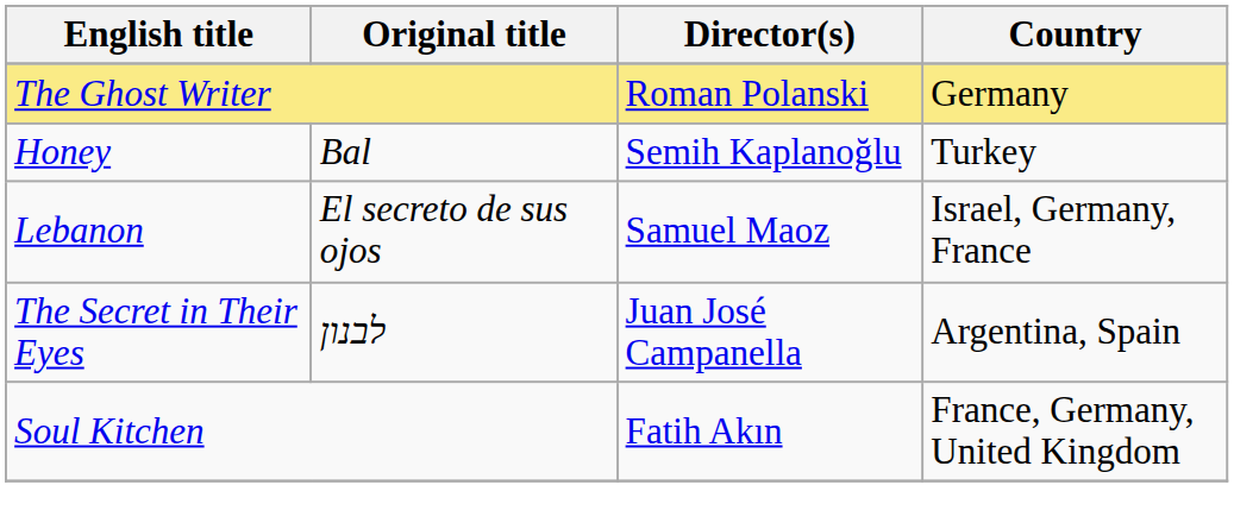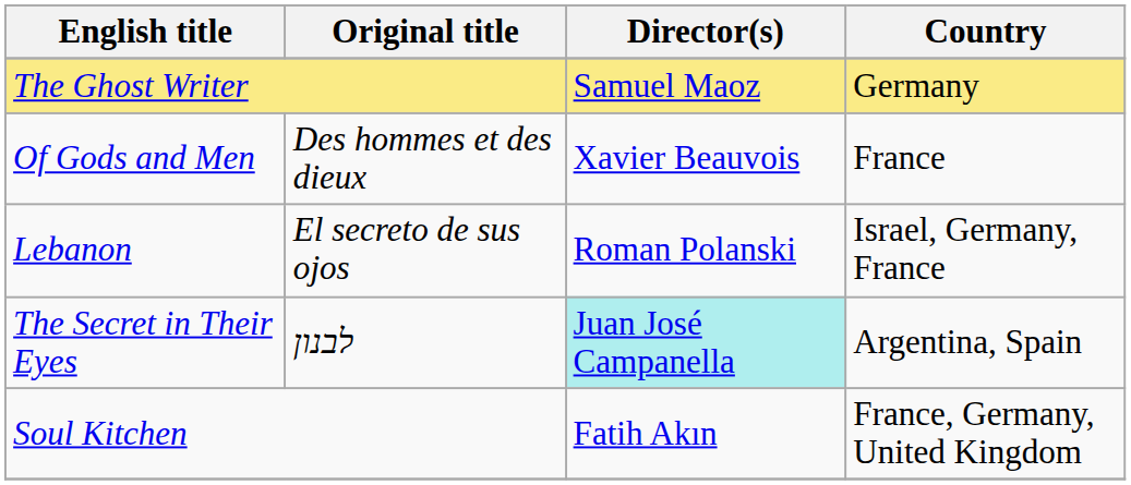The Ghost Writer | Director(s): Roman Polanski -> Samuel Maoz
- row: Honey | Bal | Semih Kaplanoğlu | Turkey
+ row: Of Gods and Men | Des hommes et des dieux | Xavier Beauvois | France
Lebanon | Director(s): Samuel Maoz -> Roman Polanski
The Secret in Their Eyes | Director(s): no background -> paleturquoise background
